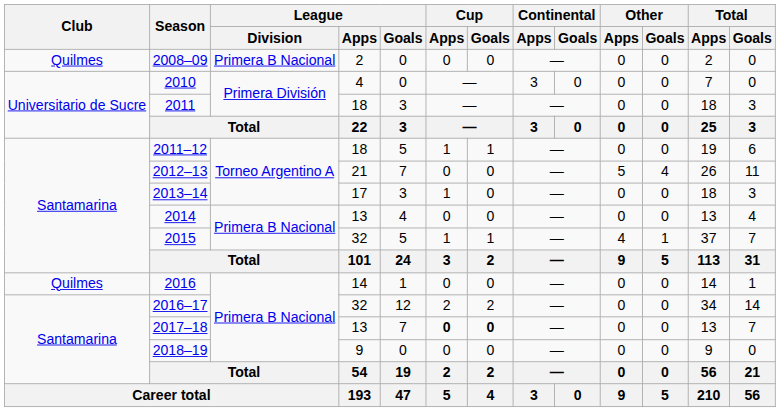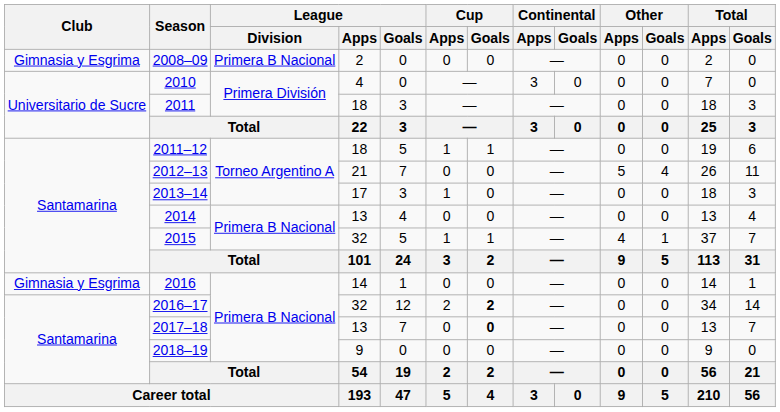2008–09 | Club: Quilmes -> Gimnasia y Esgrima
2016 | Club: Quilmes -> Gimnasia y Esgrima
2016–17 | Cup / Goals: normal -> bold
2017–18 | Cup / Apps: bold -> normal
